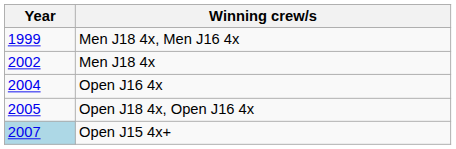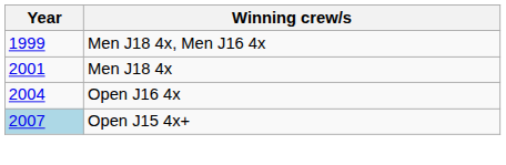Men J18 4x | Year: 2002 -> 2001
- row: 2005 | Open J18 4x, Open J16 4x
